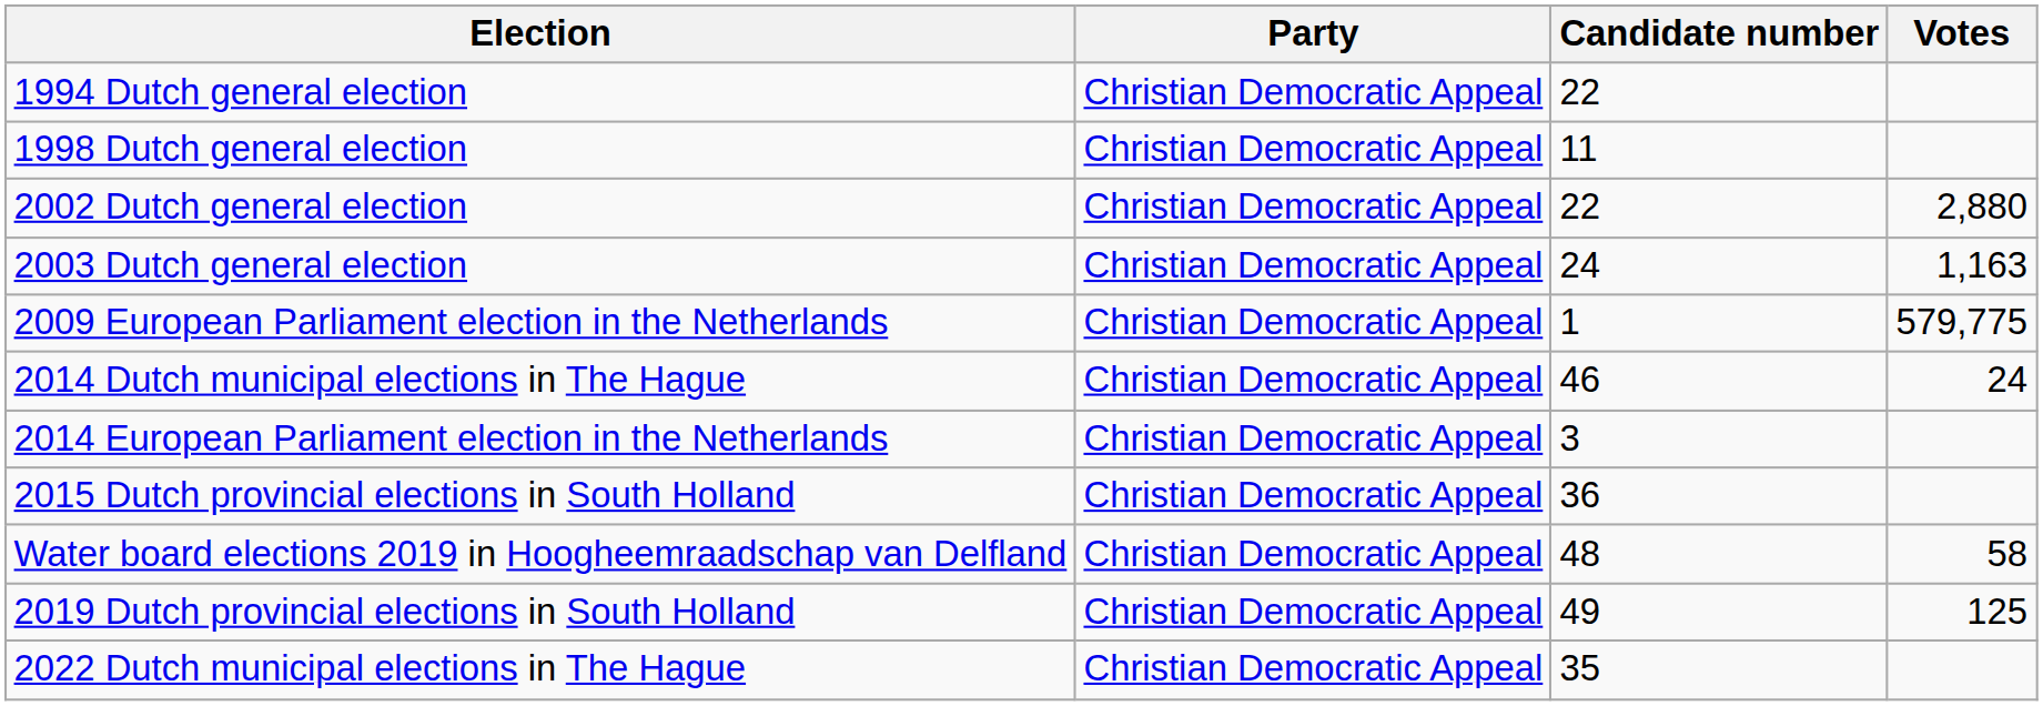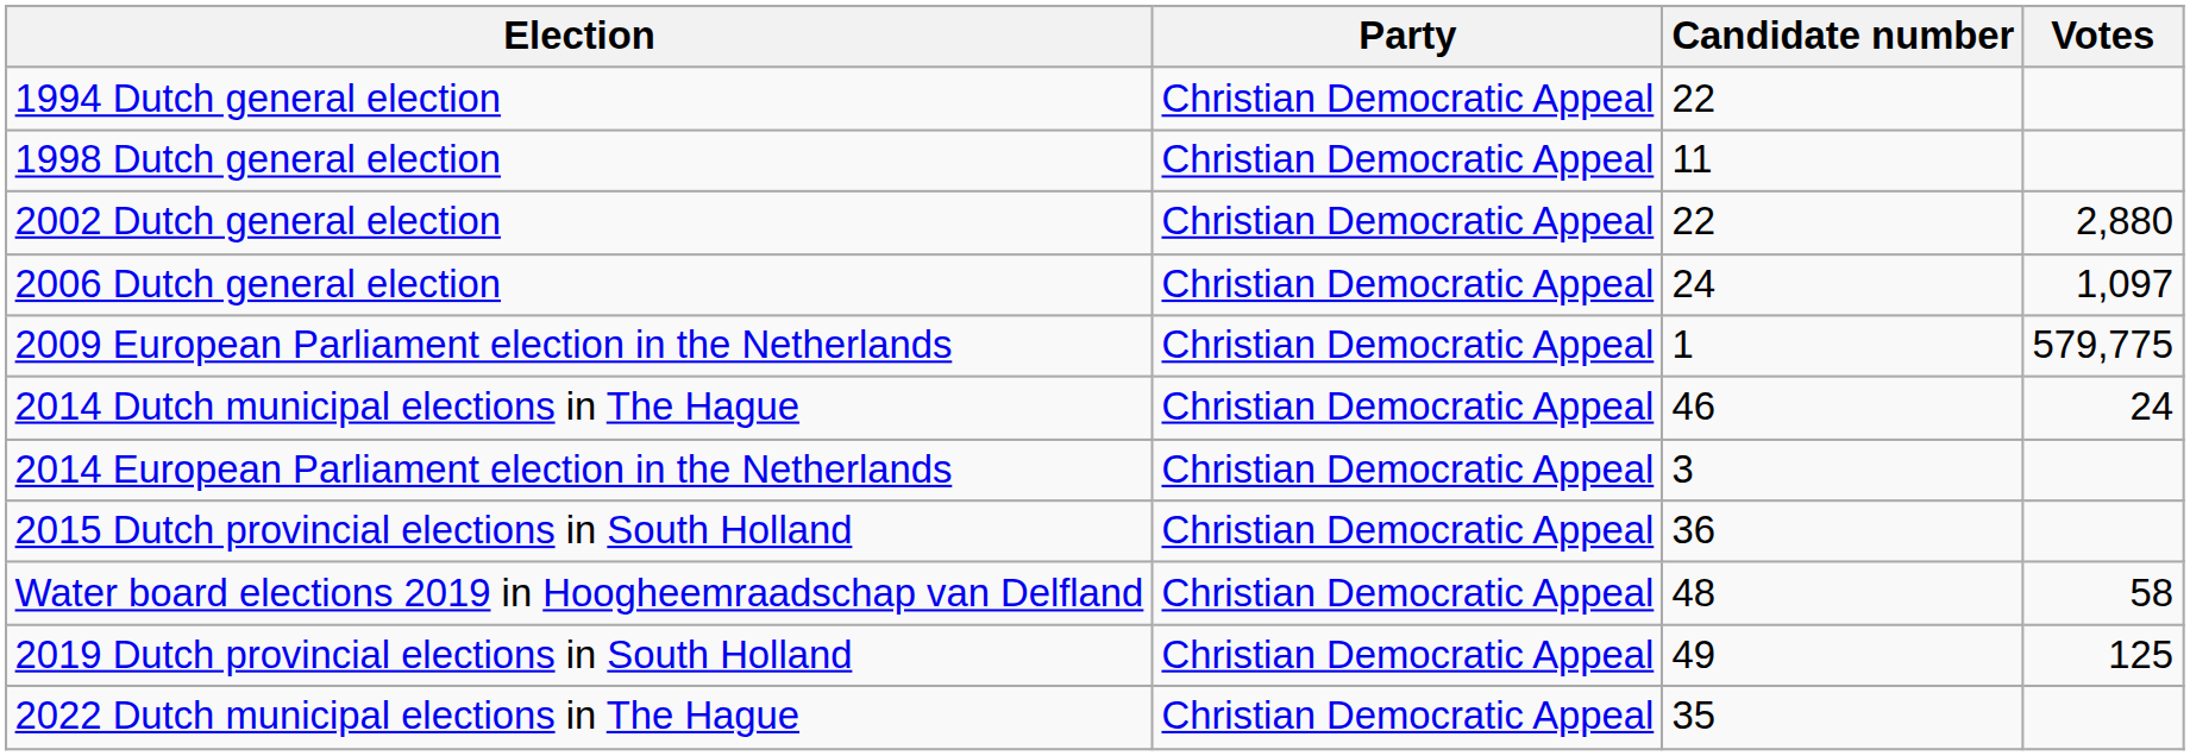- row: 2003 Dutch general election | Christian Democratic Appeal | 24 | 1,163
+ row: 2006 Dutch general election | Christian Democratic Appeal | 24 | 1,097
